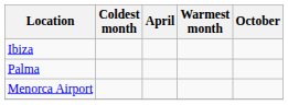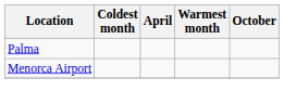- row: Ibiza
